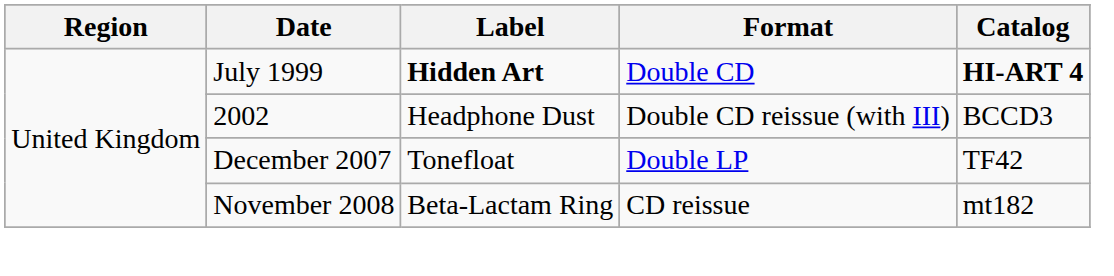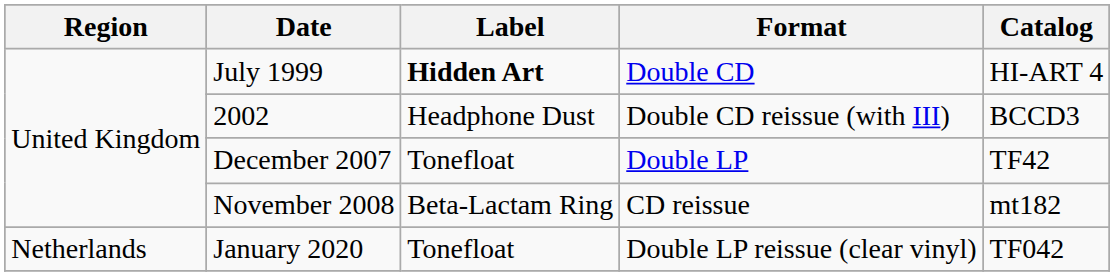July 1999 | Catalog: bold -> normal
+ row: Netherlands | January 2020 | Tonefloat | Double LP reissue (clear vinyl) | TF042
